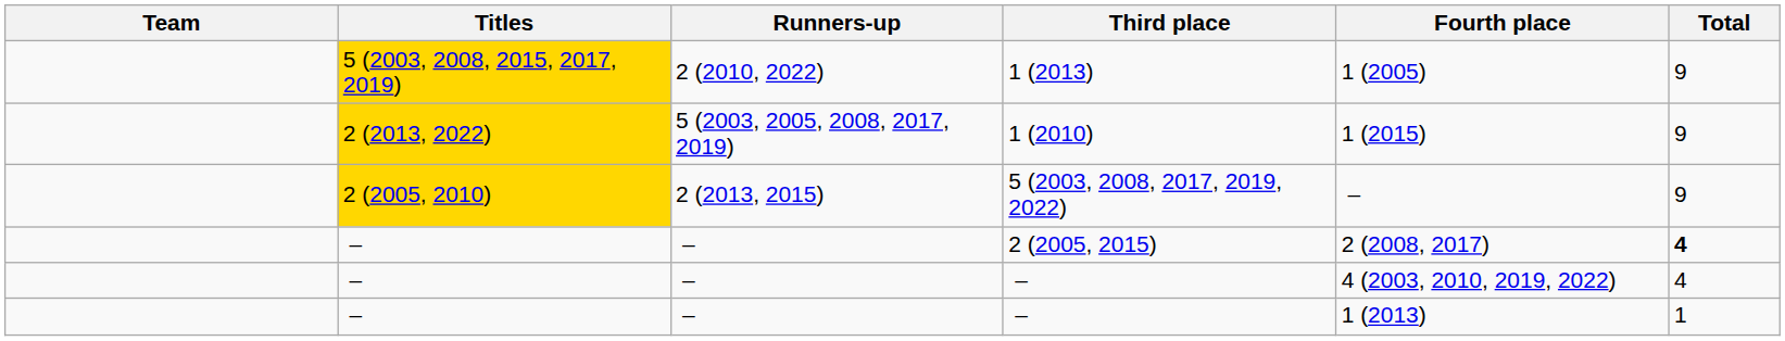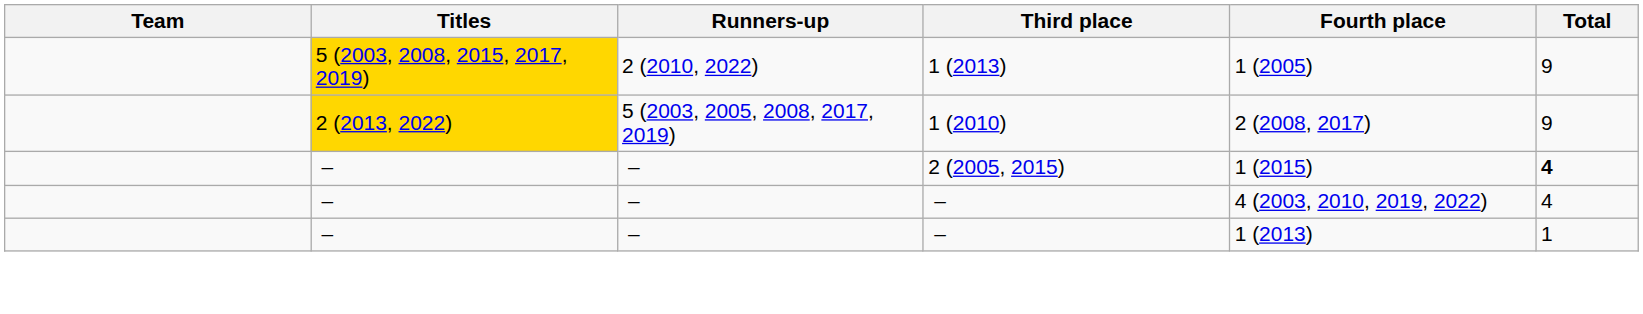1 (2010) | Fourth place: 1 (2015) -> 2 (2008, 2017)
- row: 2 (2005, 2010) | 2 (2013, 2015) | 5 (2003, 2008, 2017, 2019, 2022) | – | 9
2 (2005, 2015) | Fourth place: 2 (2008, 2017) -> 1 (2015)
